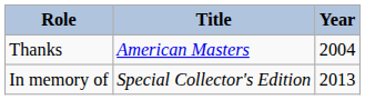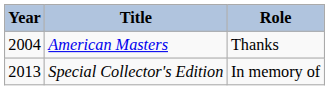columns swapped: Year <-> Role
